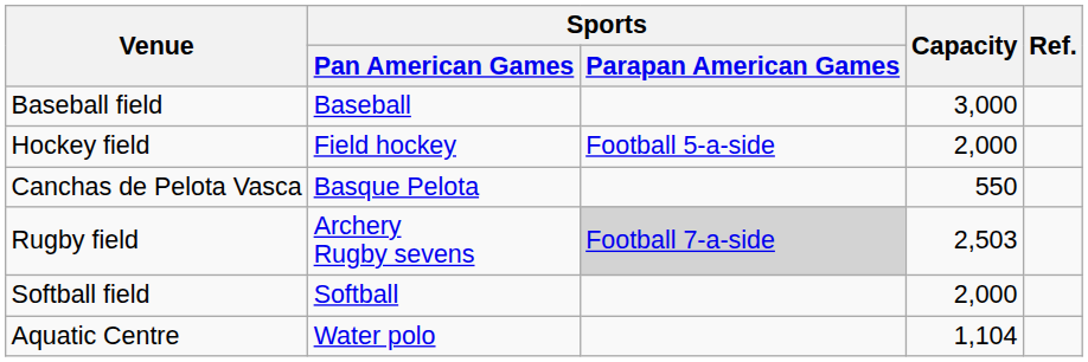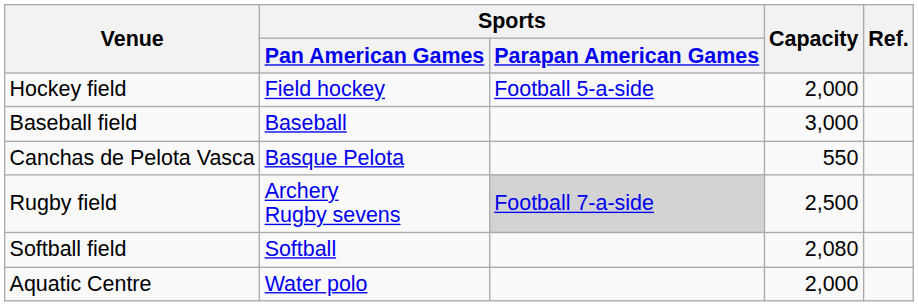rows swapped: Baseball field <-> Hockey field
Rugby field | Capacity: 2,503 -> 2,500
Softball field | Capacity: 2,000 -> 2,080
Aquatic Centre | Capacity: 1,104 -> 2,000
